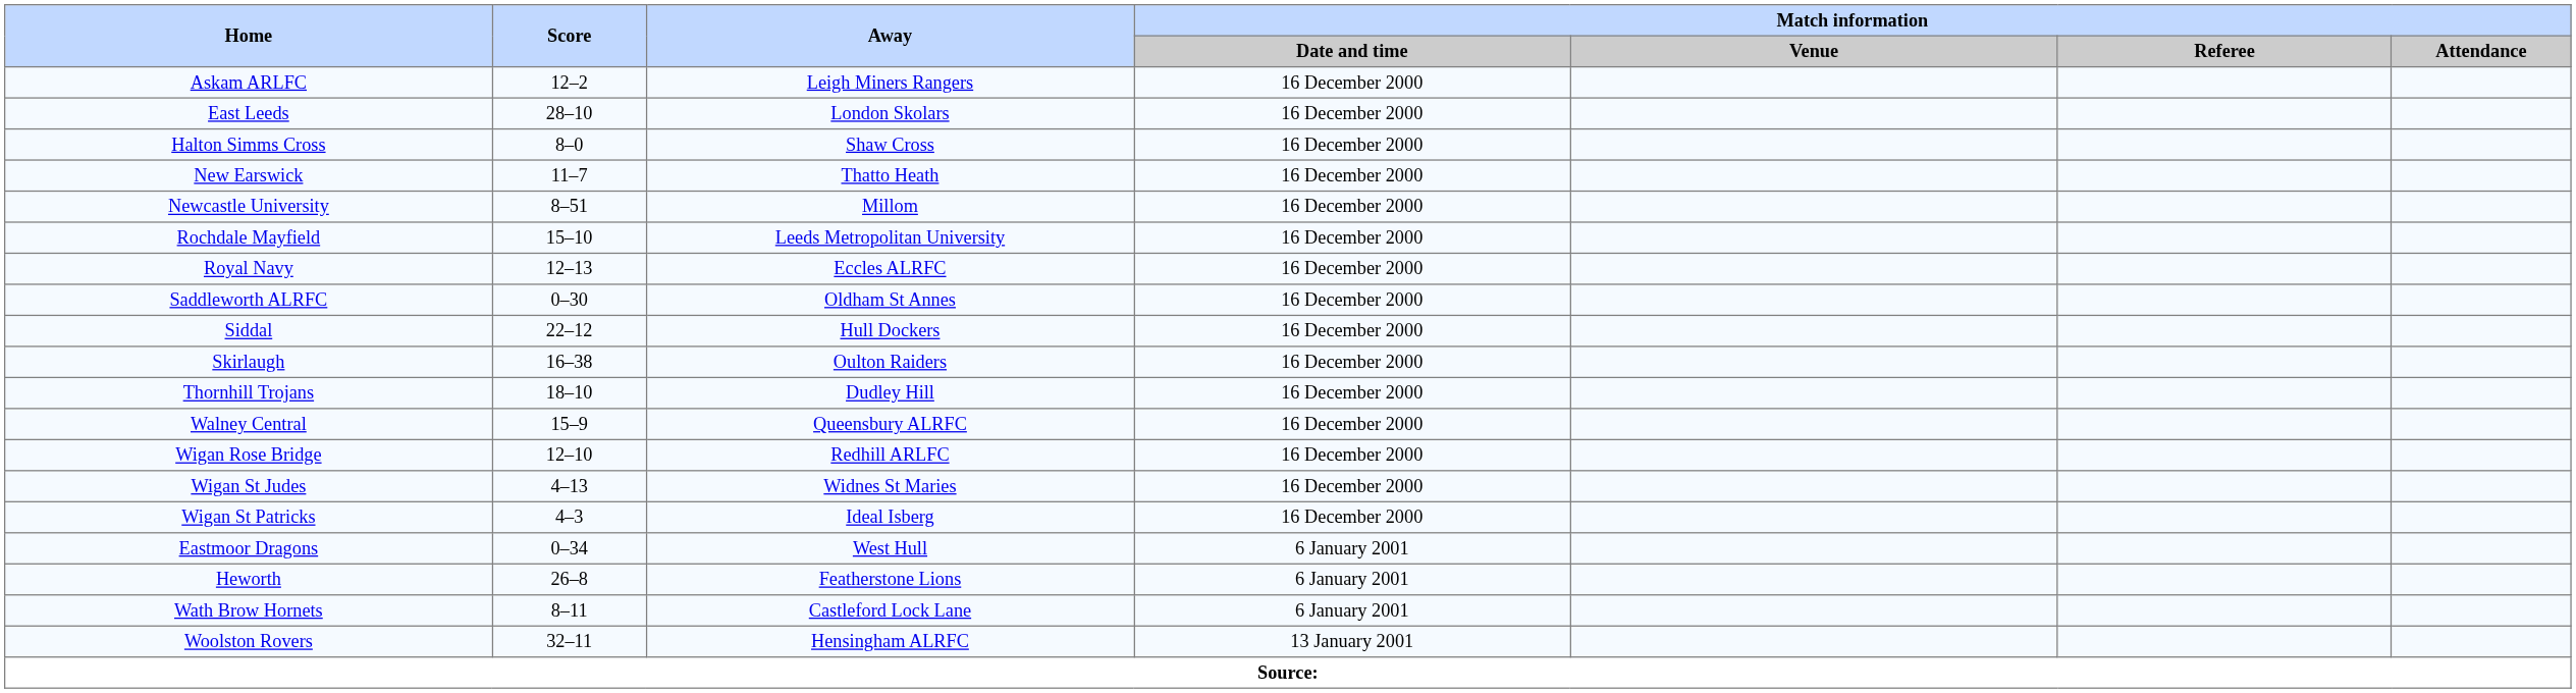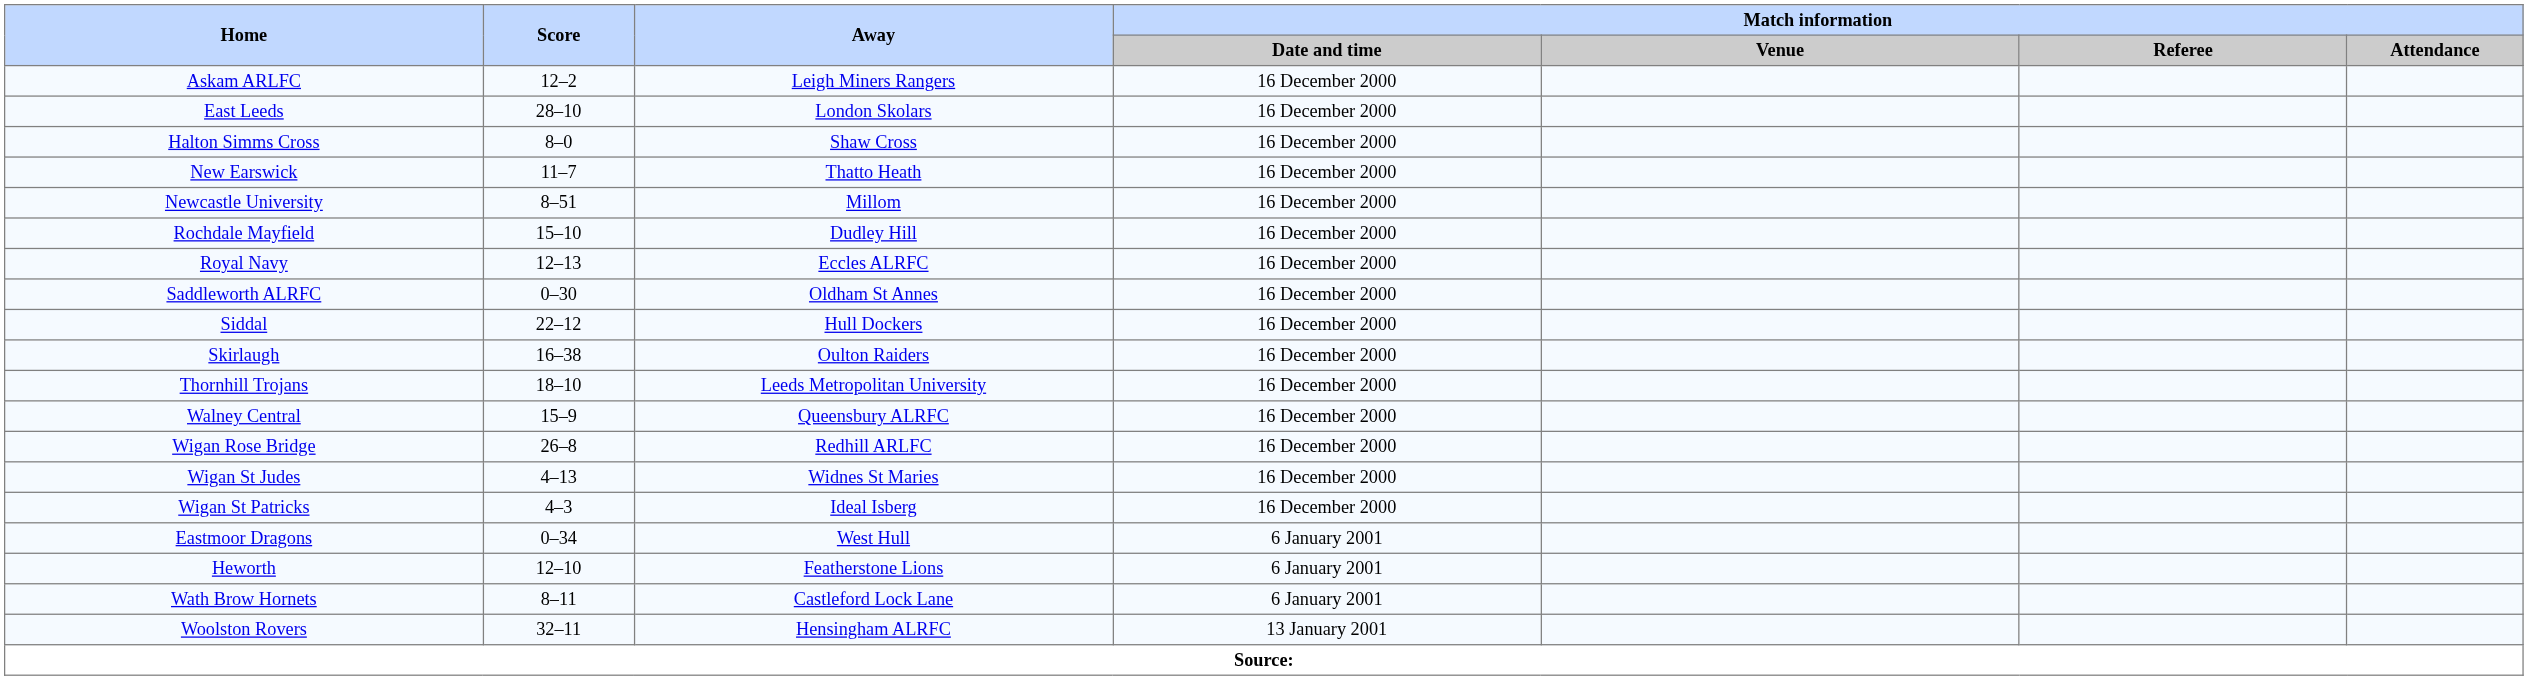Rochdale Mayfield | Away: Leeds Metropolitan University -> Dudley Hill
Thornhill Trojans | Away: Dudley Hill -> Leeds Metropolitan University
Wigan Rose Bridge | Score: 12–10 -> 26–8
Heworth | Score: 26–8 -> 12–10
